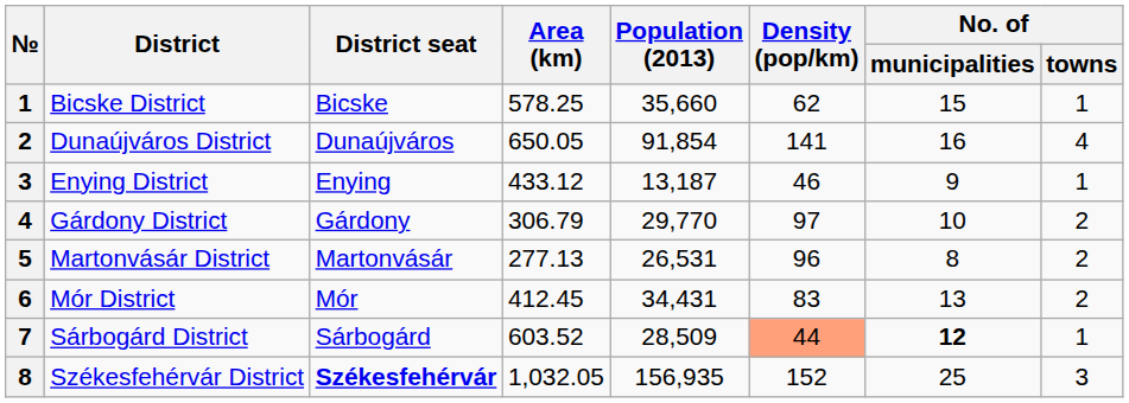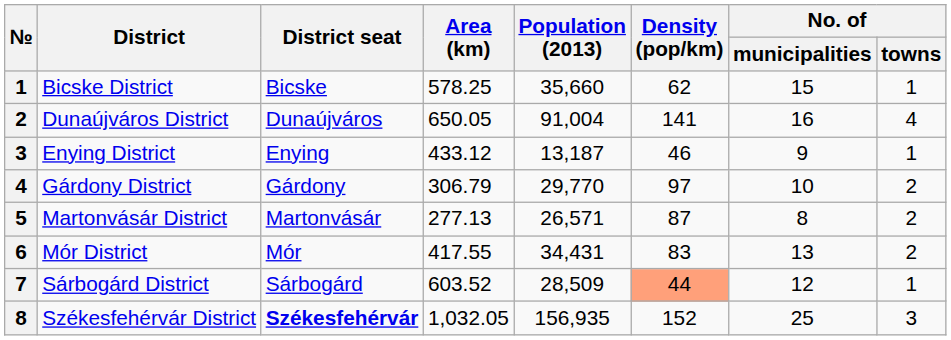Dunaújváros District | Population (2013): 91,854 -> 91,004
Martonvásár District | Population (2013): 26,531 -> 26,571
Martonvásár District | Density (pop/km): 96 -> 87
Mór District | Area (km): 412.45 -> 417.55
Sárbogárd District | No. of / municipalities: bold -> normal
